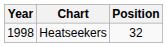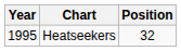Heatseekers | Year: 1998 -> 1995
